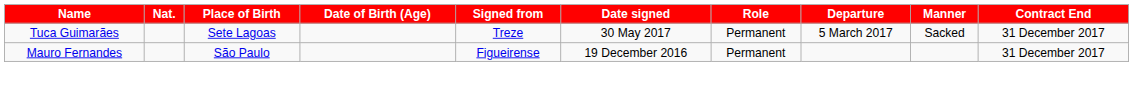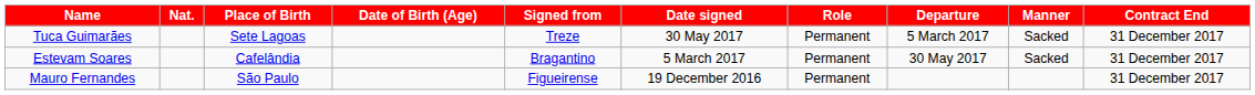+ row: Estevam Soares | Cafelândia | Bragantino | 5 March 2017 | Permanent | 30 May 2017 | Sacked | 31 December 2017
